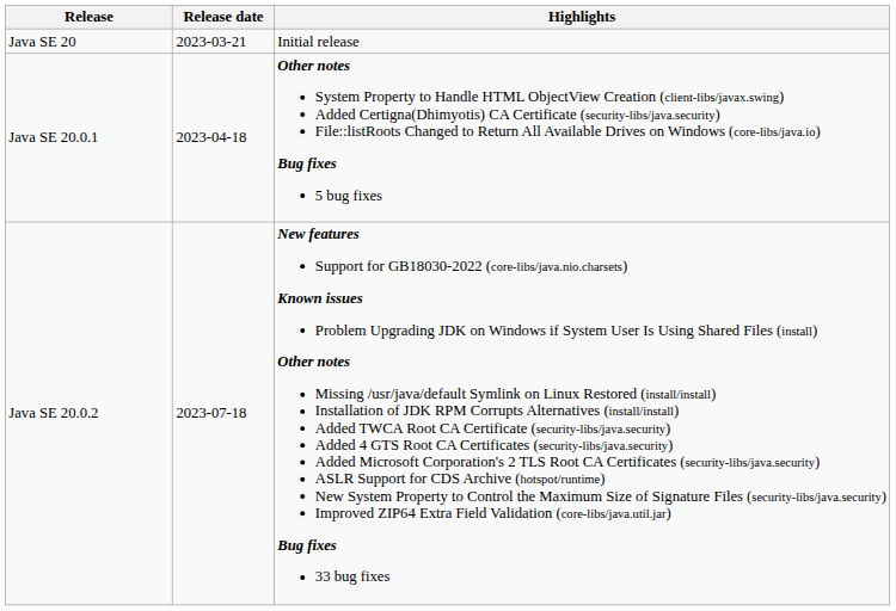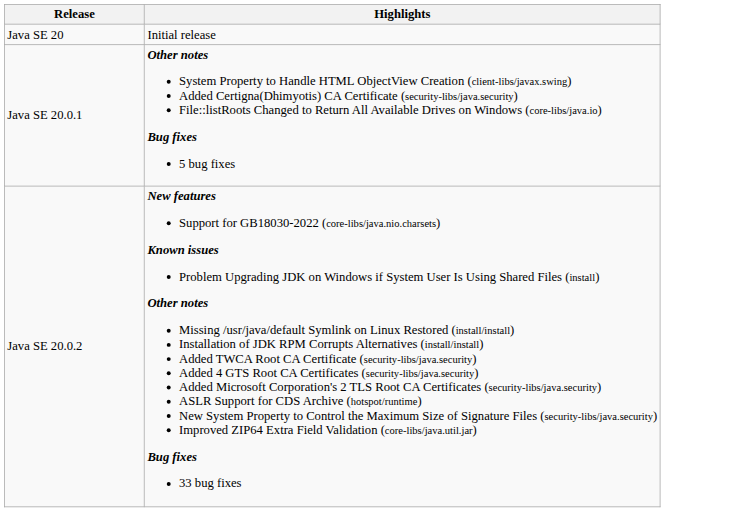- column: Release date | 2023-03-21 | 2023-04-18 | 2023-07-18
